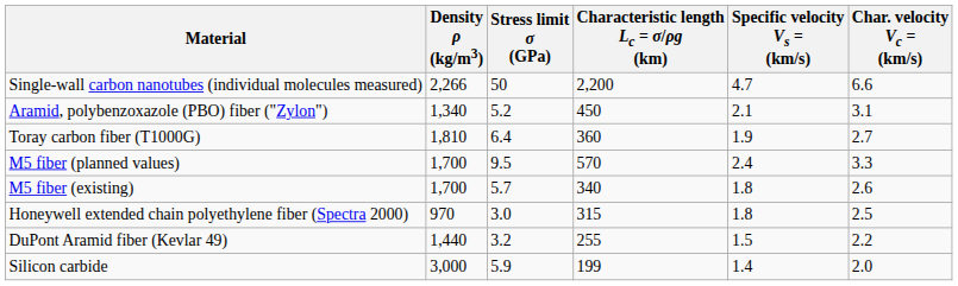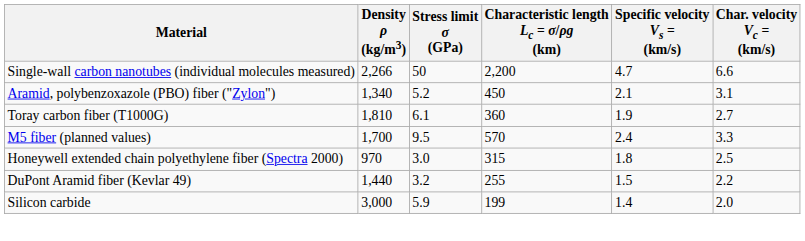Toray carbon fiber (T1000G) | Stress limit σ (GPa): 6.4 -> 6.1
- row: M5 fiber (existing) | 1,700 | 5.7 | 340 | 1.8 | 2.6
